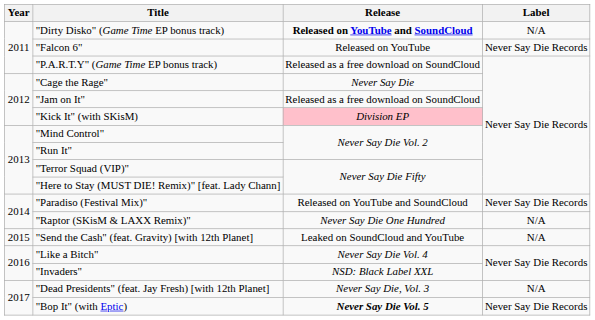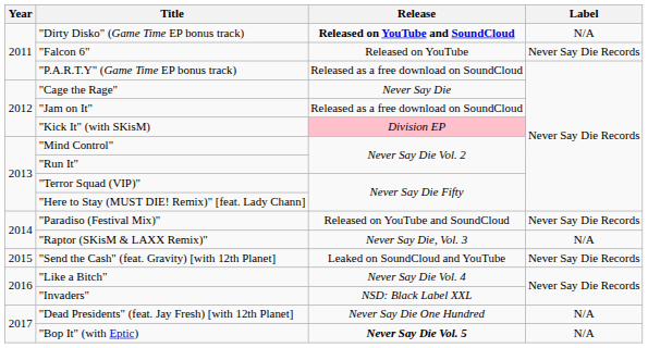"Raptor (SKisM & LAXX Remix)" | Release: Never Say Die One Hundred -> Never Say Die, Vol. 3
"Send the Cash" (feat. Gravity) [with 12th Planet] | Label: N/A -> Never Say Die Records
"Dead Presidents" (feat. Jay Fresh) [with 12th Planet] | Release: Never Say Die, Vol. 3 -> Never Say Die One Hundred
"Bop It" (with Eptic) | Label: Never Say Die Records -> N/A
